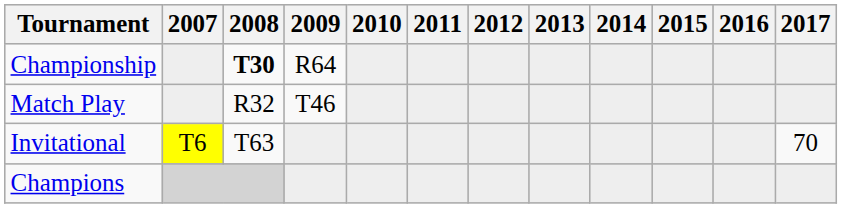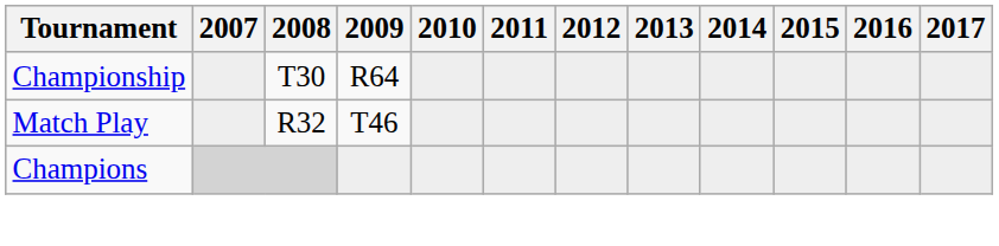Championship | 2008: bold -> normal
- row: Invitational | T6 | T63 | 70
